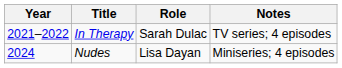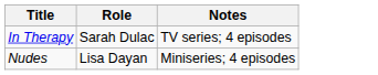- column: Year | 2021–2022 | 2024
